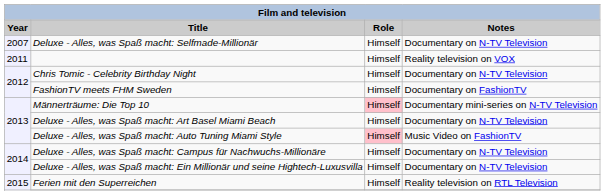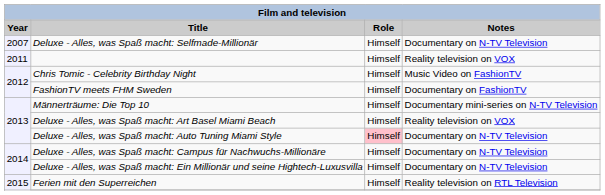Chris Tomic - Celebrity Birthday Night | Notes: Documentary on N-TV Television -> Music Video on FashionTV
Männerträume: Die Top 10 | Role: pink background -> no background
Deluxe - Alles, was Spaß macht: Art Basel Miami Beach | Notes: Documentary on N-TV Television -> Reality television on VOX
Deluxe - Alles, was Spaß macht: Auto Tuning Miami Style | Notes: Music Video on FashionTV -> Documentary on N-TV Television
